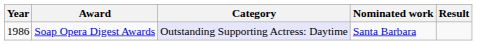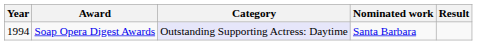Soap Opera Digest Awards | Year: 1986 -> 1994
